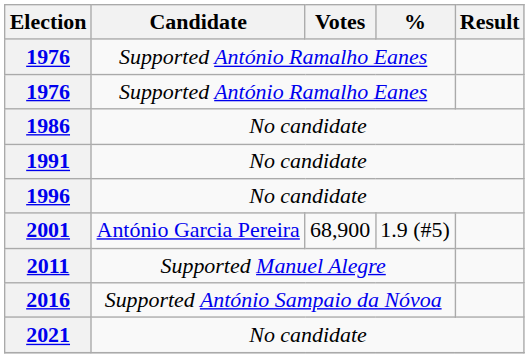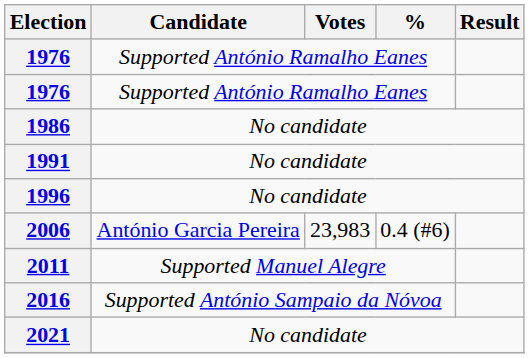- row: 2001 | António Garcia Pereira | 68,900 | 1.9 (#5)
+ row: 2006 | António Garcia Pereira | 23,983 | 0.4 (#6)
